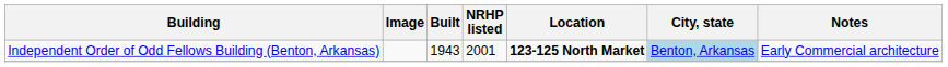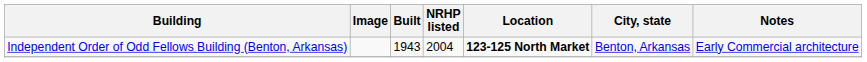Independent Order of Odd Fellows Building (Benton, Arkansas) | NRHP listed: 2001 -> 2004
Independent Order of Odd Fellows Building (Benton, Arkansas) | City, state: lightblue background -> no background
